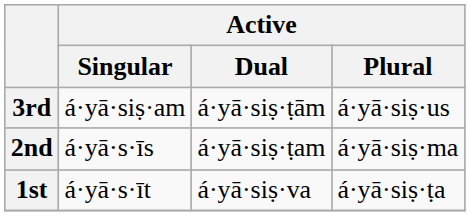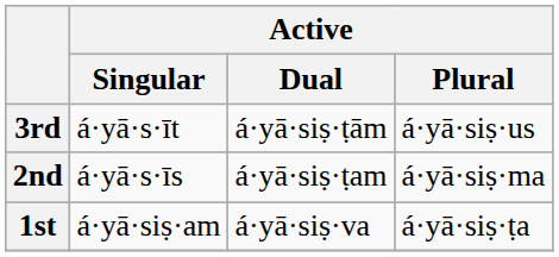3rd | Active / Singular: á·yā·siṣ·am -> á·yā·s·īt
1st | Active / Singular: á·yā·s·īt -> á·yā·siṣ·am
